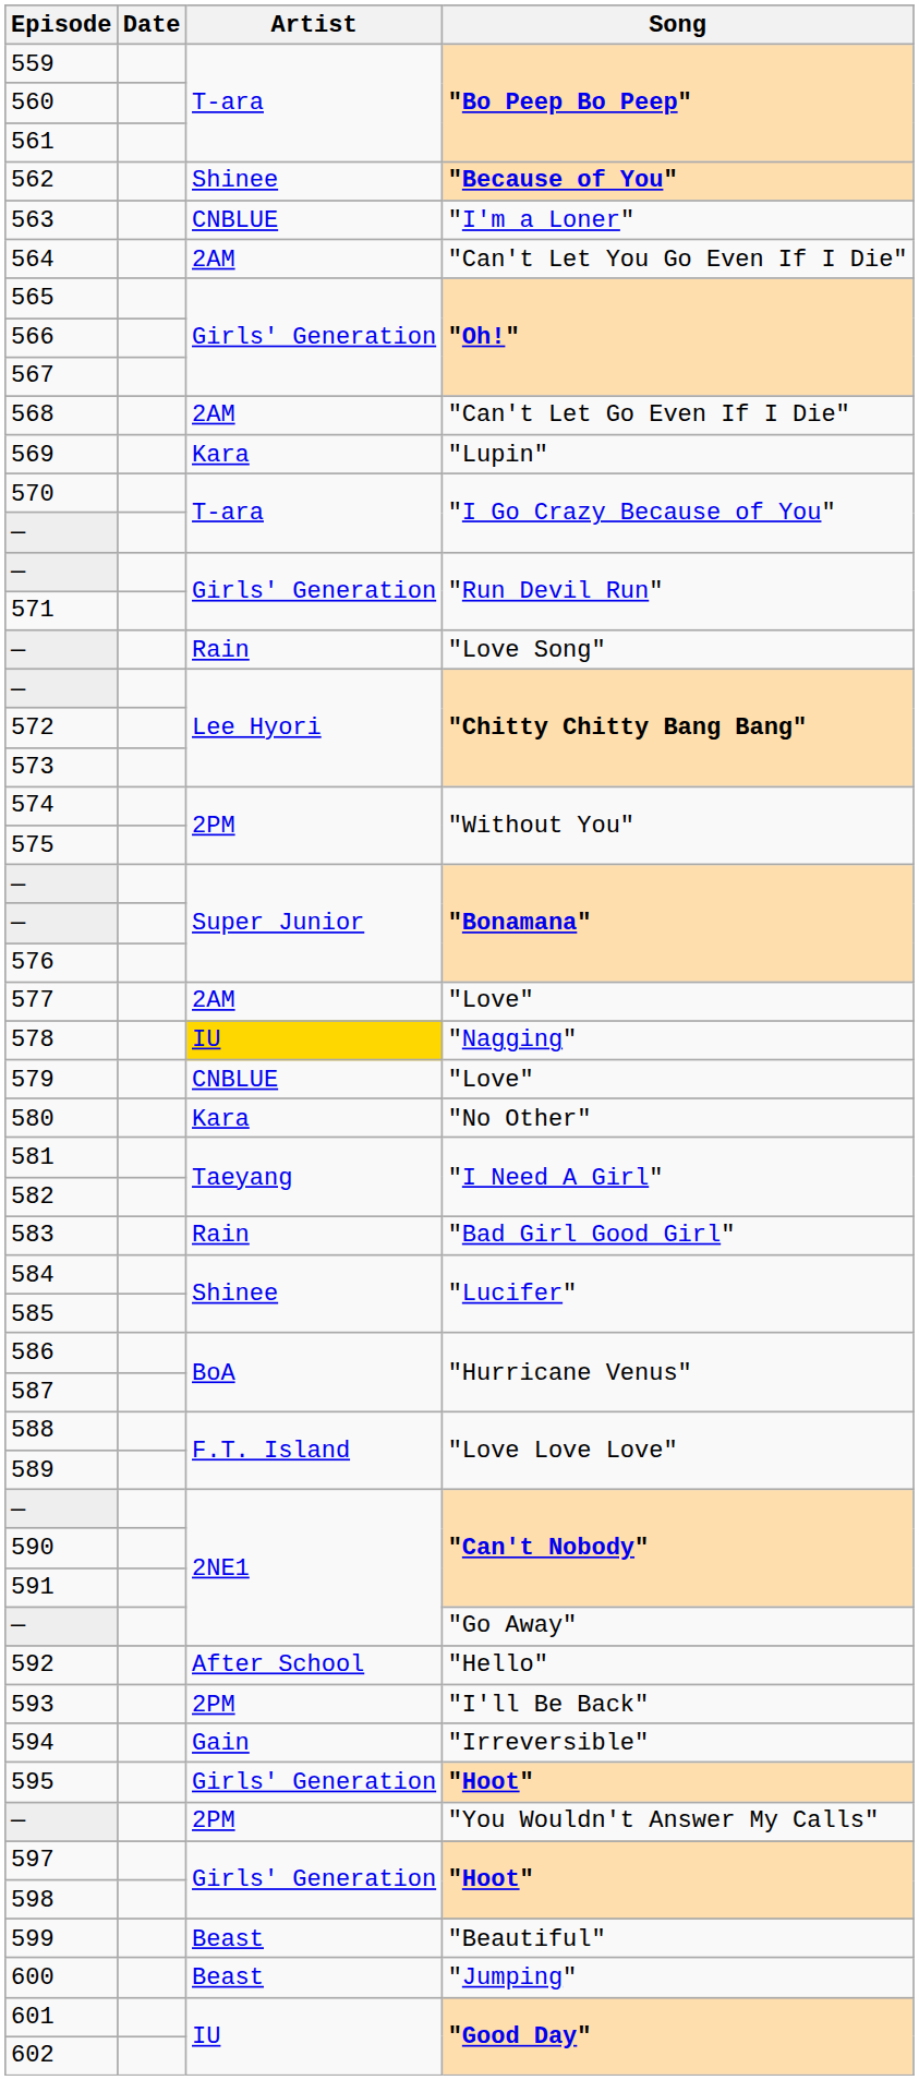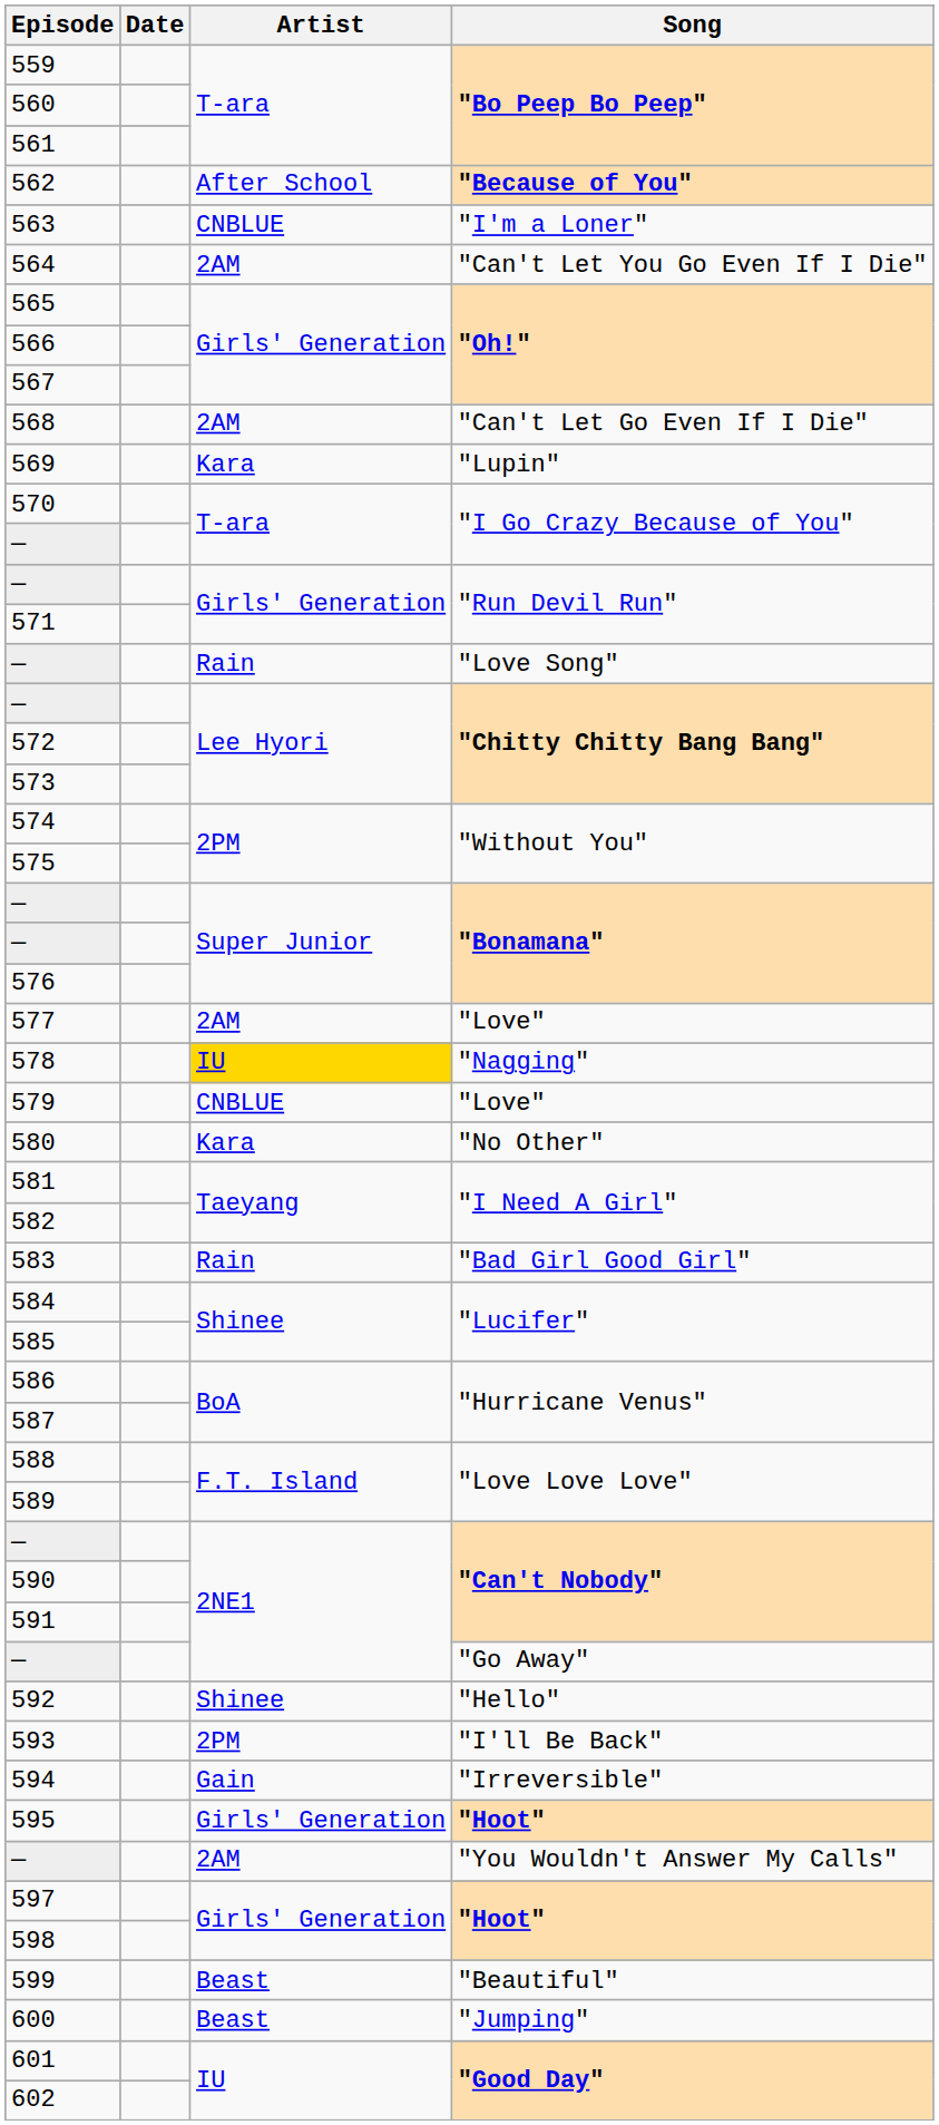562 | Artist: Shinee -> After School
592 | Artist: After School -> Shinee
— / "You Wouldn't Answer My Calls" | Artist: 2PM -> 2AM
